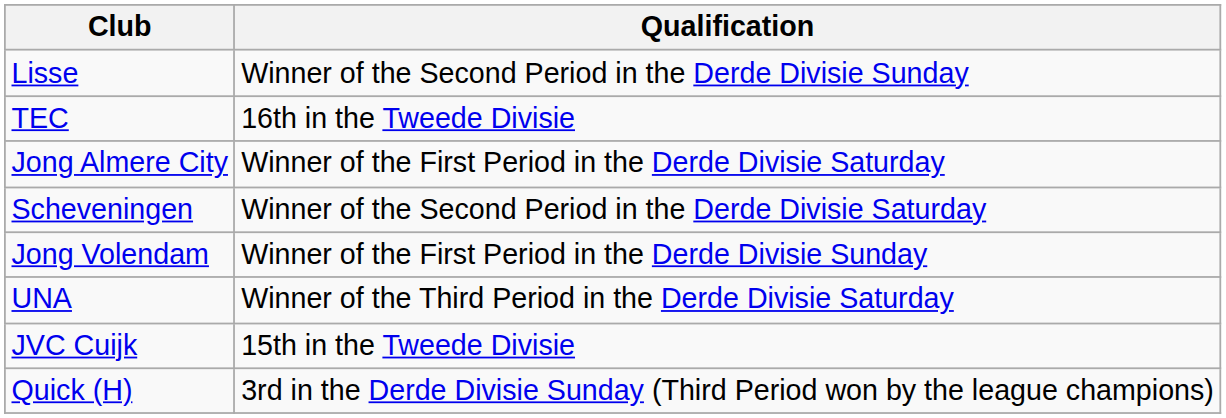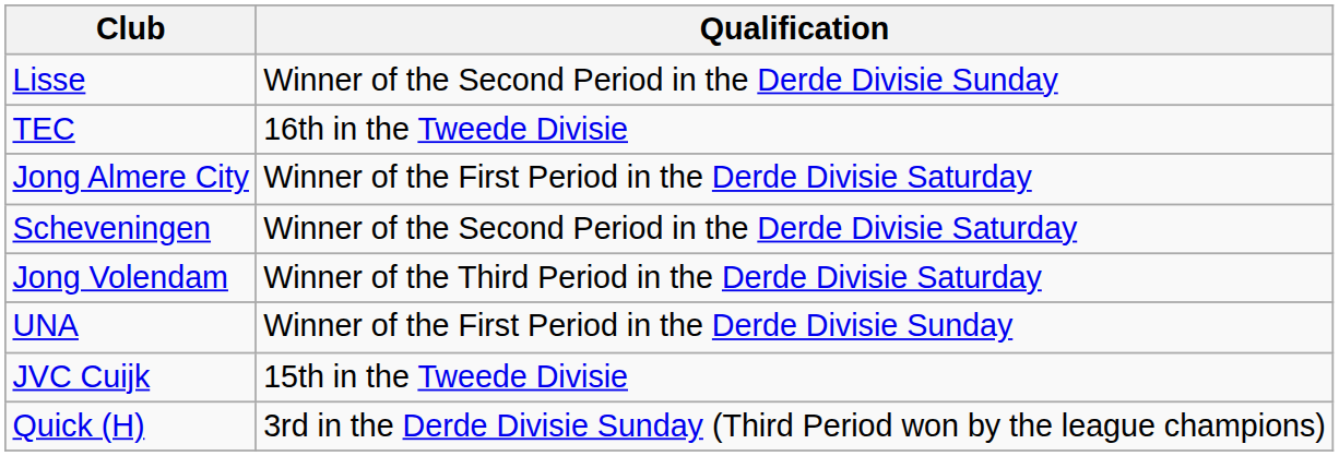Jong Volendam | Qualification: Winner of the First Period in the Derde Divisie Sunday -> Winner of the Third Period in the Derde Divisie Saturday
UNA | Qualification: Winner of the Third Period in the Derde Divisie Saturday -> Winner of the First Period in the Derde Divisie Sunday
